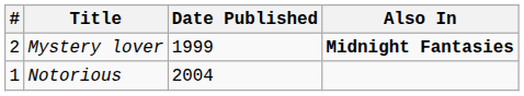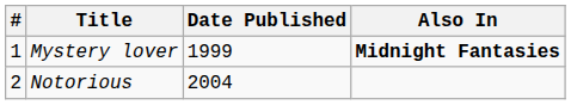Mystery lover | #: 2 -> 1
Notorious | #: 1 -> 2
